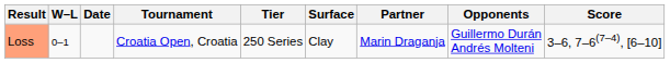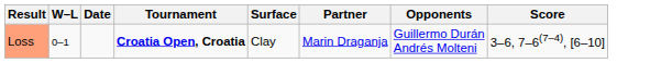- column: Tier | 250 Series
Loss | Tournament: normal -> bold
